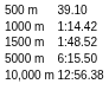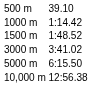+ row: 3000 m | 3:41.02
